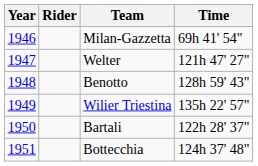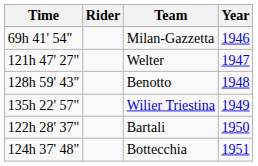columns swapped: Year <-> Time
